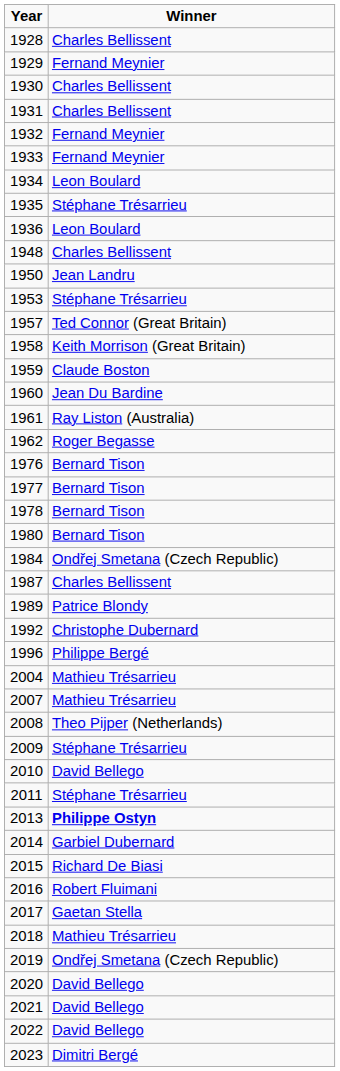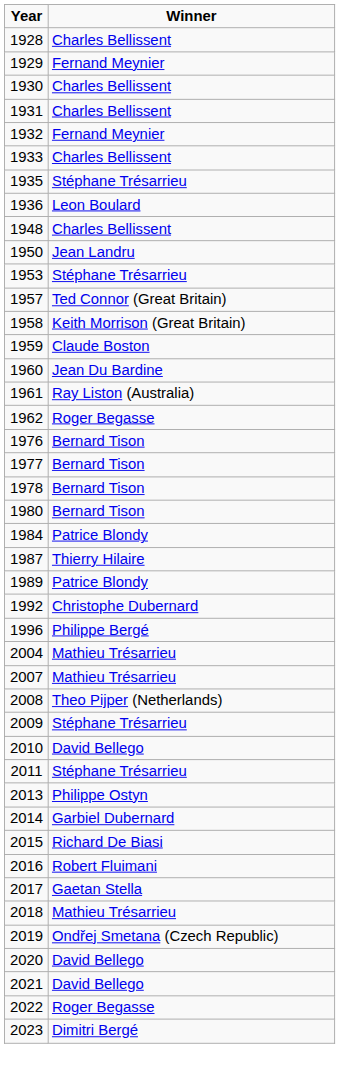1933 | Winner: Fernand Meynier -> Charles Bellissent
- row: 1934 | Leon Boulard
1984 | Winner: Ondřej Smetana (Czech Republic) -> Patrice Blondy
1987 | Winner: Charles Bellissent -> Thierry Hilaire
2013 | Winner: bold -> normal
2022 | Winner: David Bellego -> Roger Begasse
